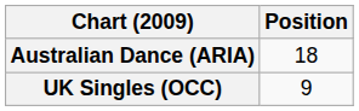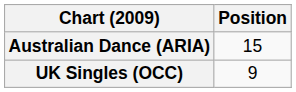Australian Dance (ARIA) | Position: 18 -> 15
